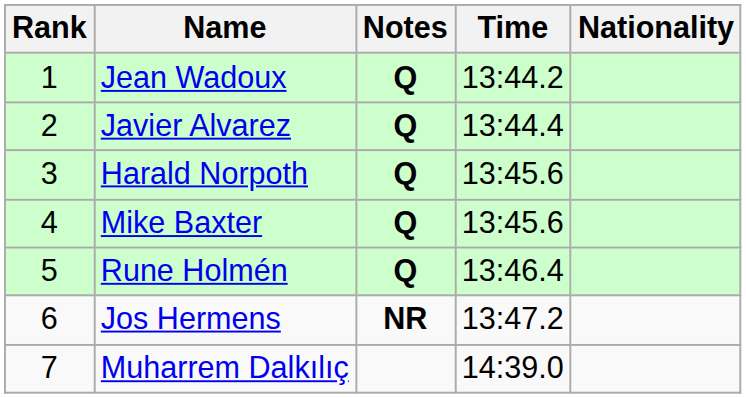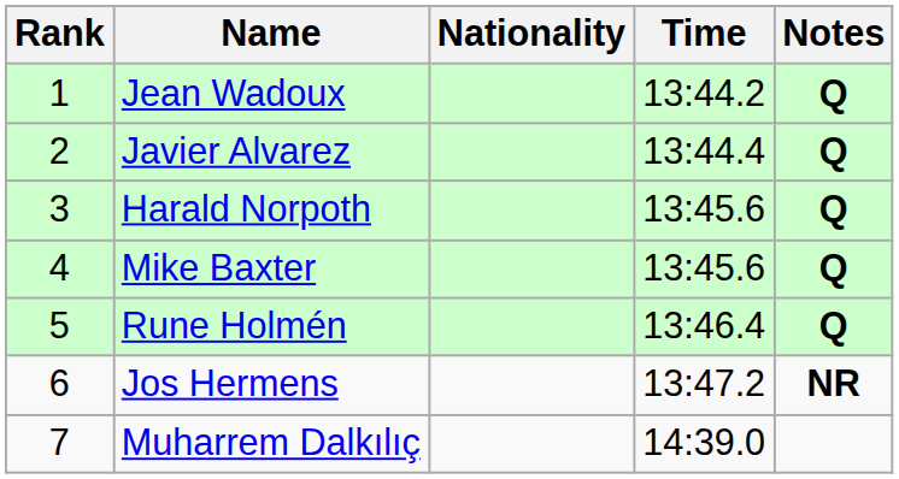columns swapped: Nationality <-> Notes
